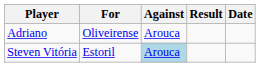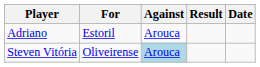Adriano | For: Oliveirense -> Estoril
Steven Vitória | For: Estoril -> Oliveirense
